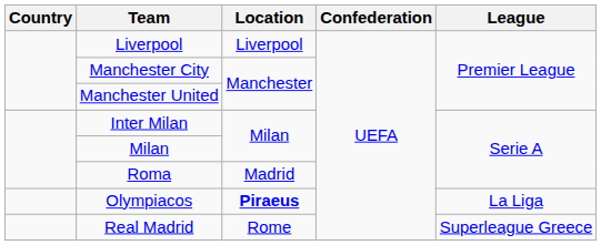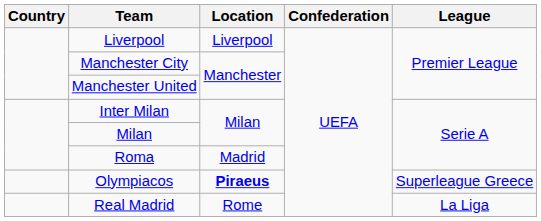Olympiacos | League: La Liga -> Superleague Greece
Real Madrid | League: Superleague Greece -> La Liga
